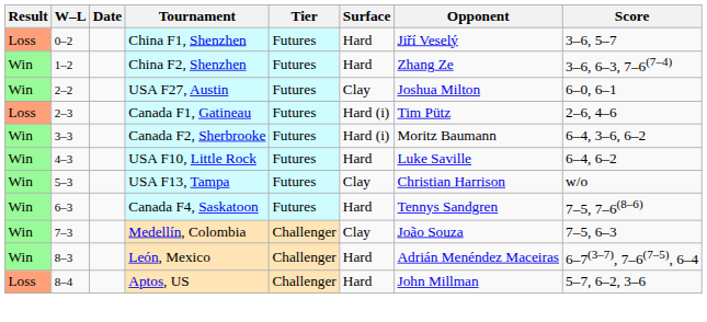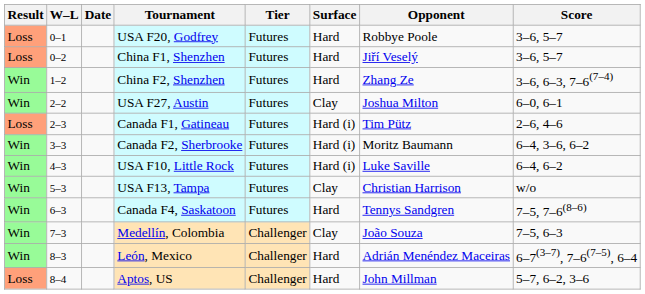+ row: Loss | 0–1 | USA F20, Godfrey | Futures | Hard | Robbye Poole | 3–6, 5–7
USA F10, Little Rock | Surface: Hard -> Hard (i)
